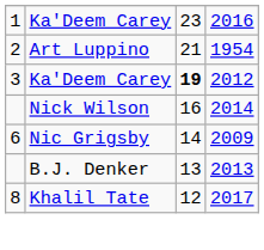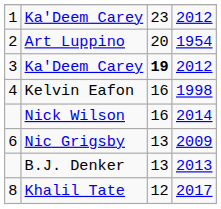1 | column 4: 2016 -> 2012
2 | column 3: 21 -> 20
+ row: 4 | Kelvin Eafon | 16 | 1998
6 | column 3: 14 -> 13
